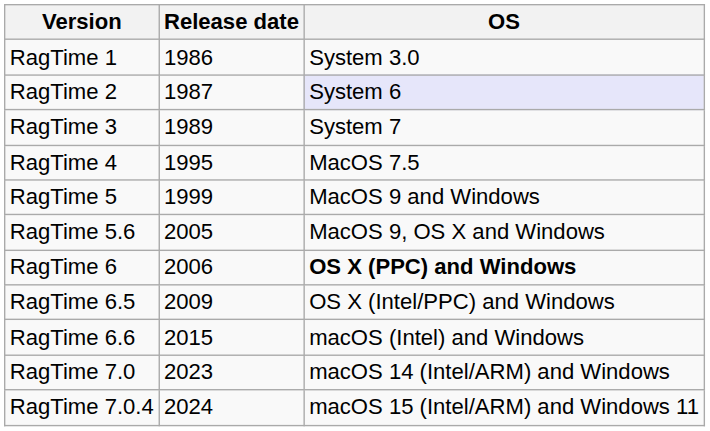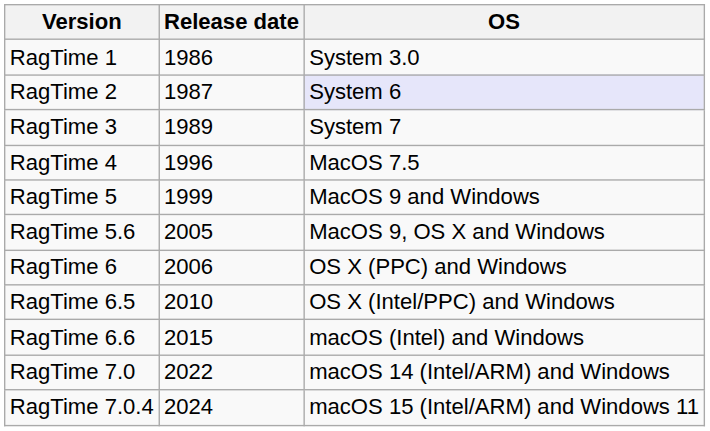RagTime 4 | Release date: 1995 -> 1996
RagTime 6 | OS: bold -> normal
RagTime 6.5 | Release date: 2009 -> 2010
RagTime 7.0 | Release date: 2023 -> 2022
